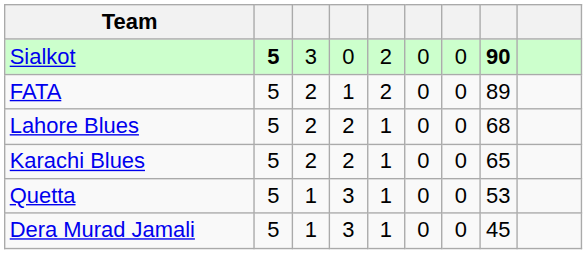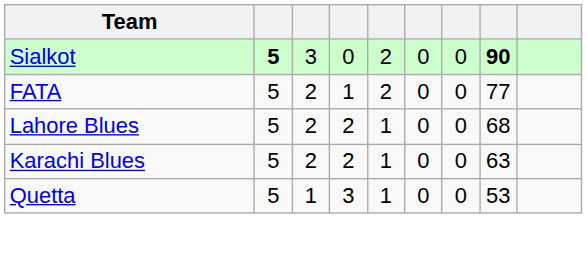FATA | column 8: 89 -> 77
Karachi Blues | column 8: 65 -> 63
- row: Dera Murad Jamali | 5 | 1 | 3 | 1 | 0 | 0 | 45
